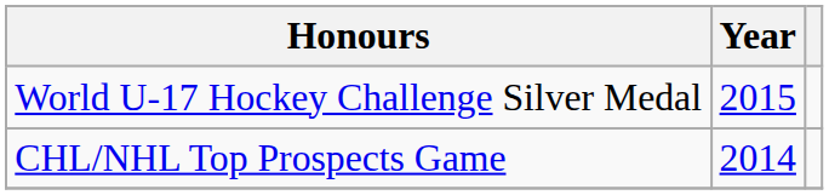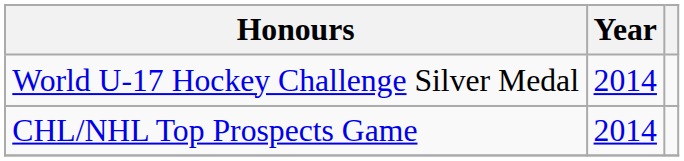World U-17 Hockey Challenge Silver Medal | Year: 2015 -> 2014
